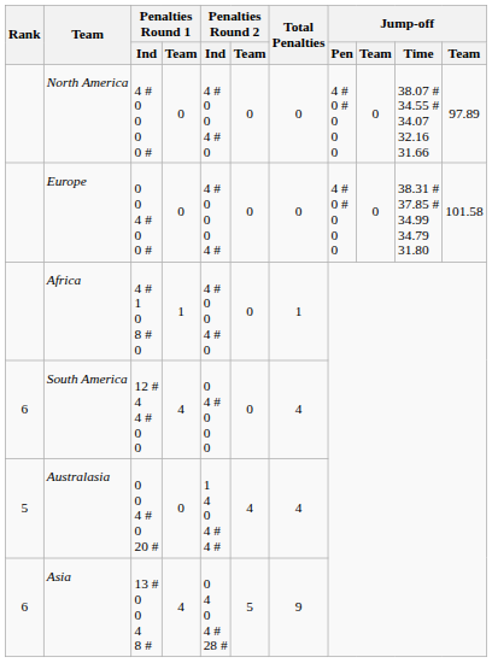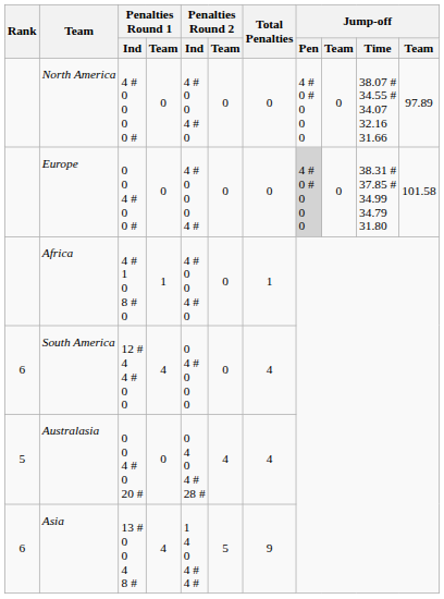Europe | Jump-off / Pen: no background -> lightgrey background
Australasia | Penalties Round 2 / Ind: 1 4 0 4 # 4 # -> 0 4 0 4 # 28 #
Asia | Penalties Round 2 / Ind: 0 4 0 4 # 28 # -> 1 4 0 4 # 4 #
